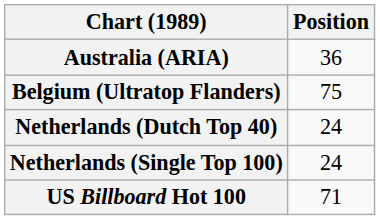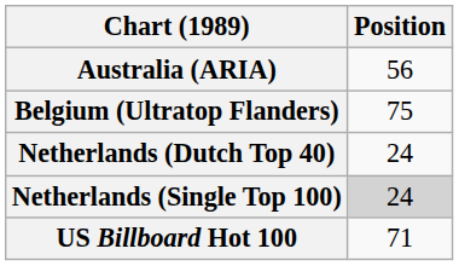Australia (ARIA) | Position: 36 -> 56
Netherlands (Single Top 100) | Position: no background -> lightgrey background
